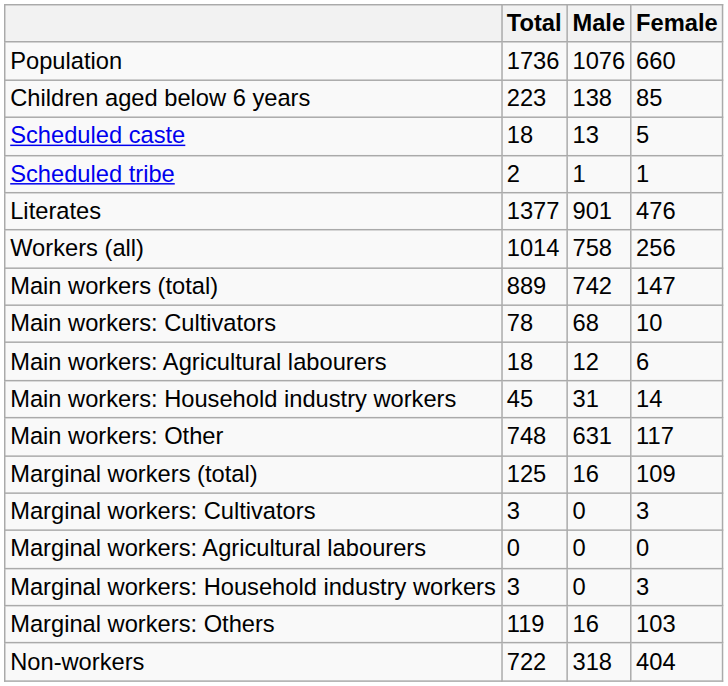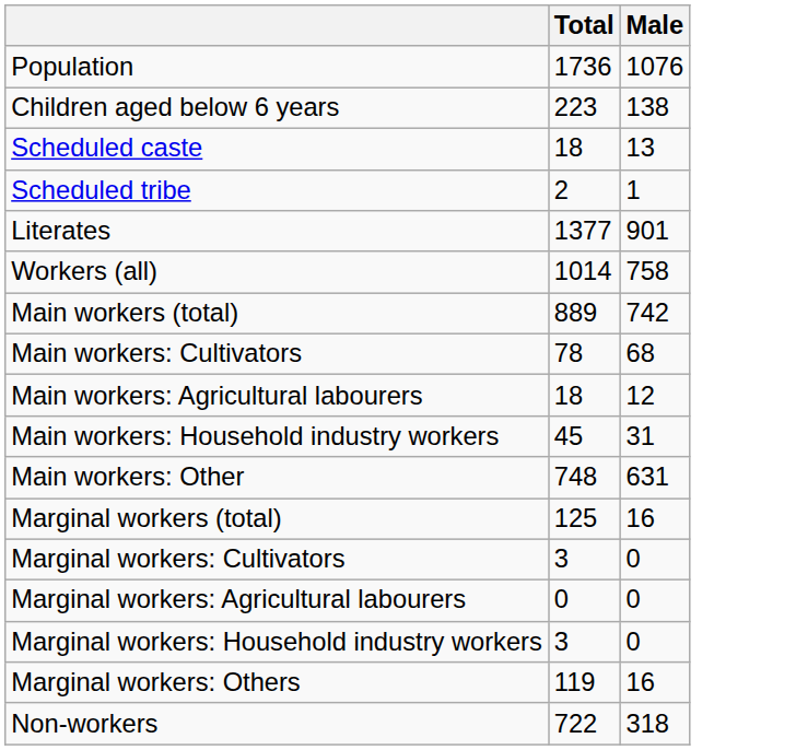- column: Female | 660 | 85 | 5 | 1 | 476 | 256 | 147 | 10 | 6 | 14 | 117 | 109 | 3 | 0 | 3 | 103 | 404
